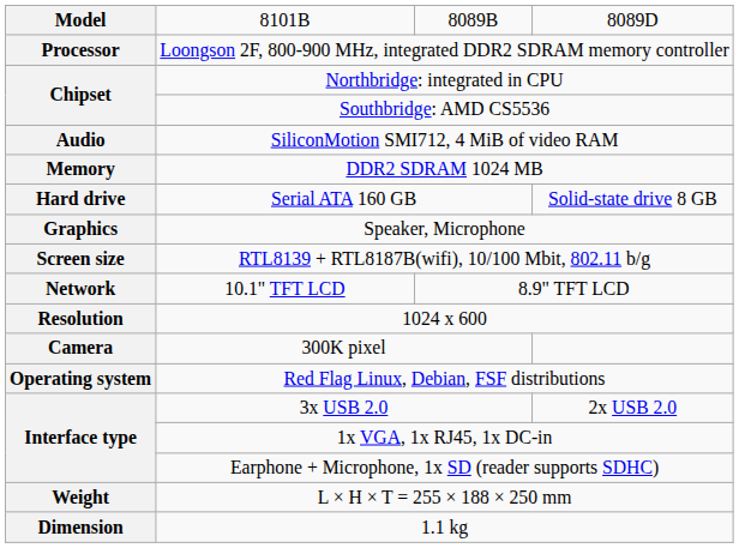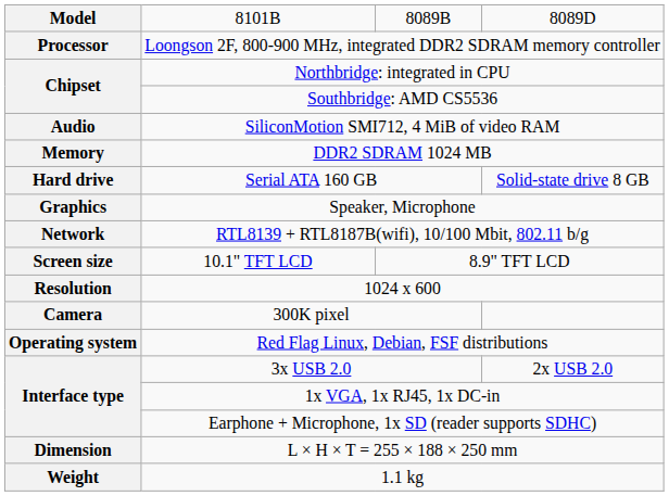RTL8139 + RTL8187B(wifi), 10/100 Mbit, 802.11 b/g | column 1: Screen size -> Network
10.1" TFT LCD | column 1: Network -> Screen size
L × H × T = 255 × 188 × 250 mm | column 1: Weight -> Dimension
1.1 kg | column 1: Dimension -> Weight
